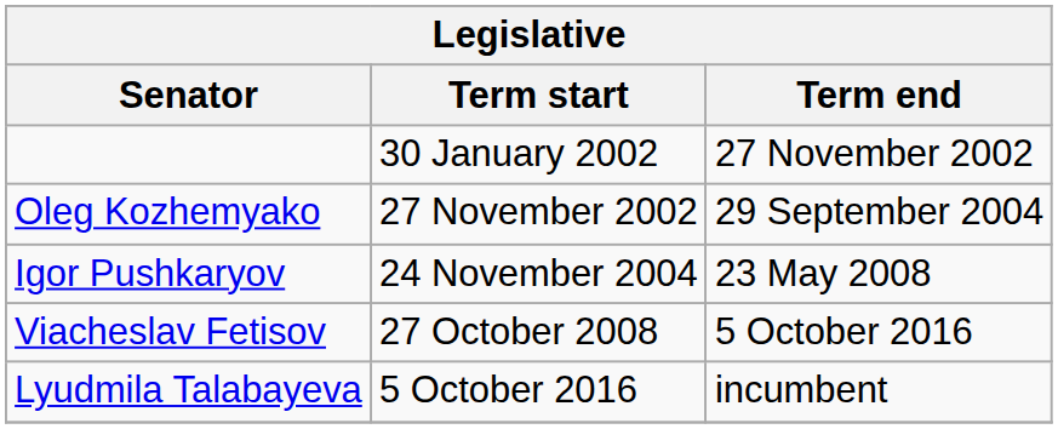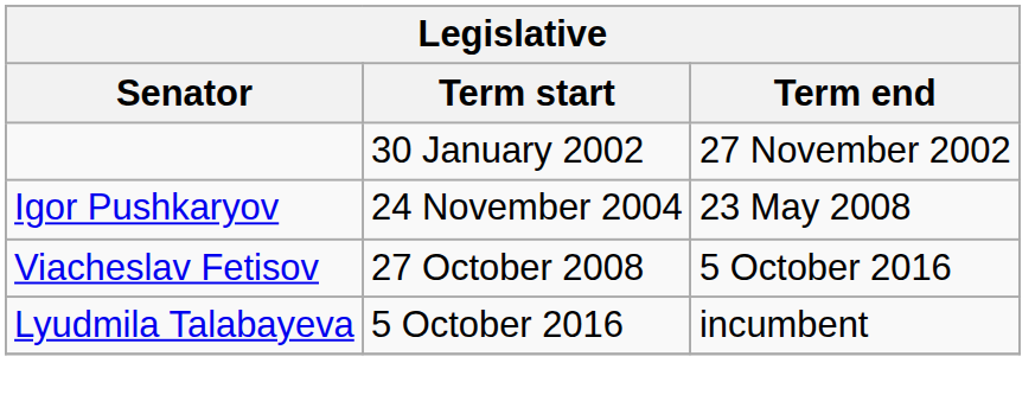- row: Oleg Kozhemyako | 27 November 2002 | 29 September 2004
